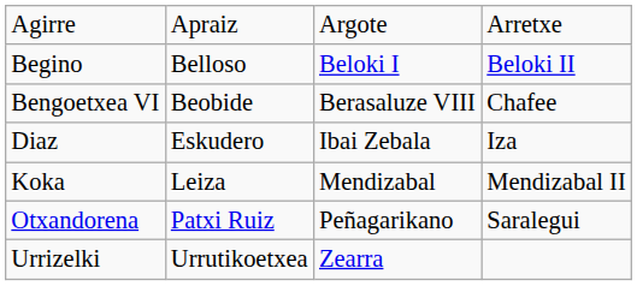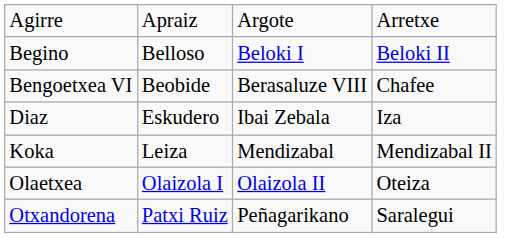+ row: Olaetxea | Olaizola I | Olaizola II | Oteiza
- row: Urrizelki | Urrutikoetxea | Zearra
